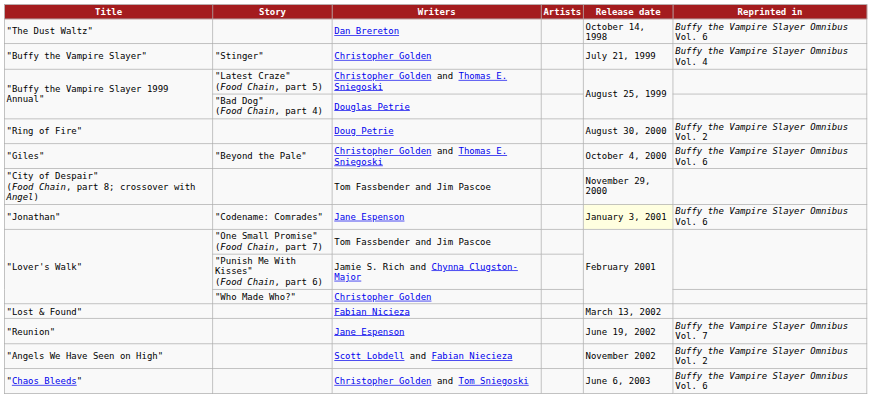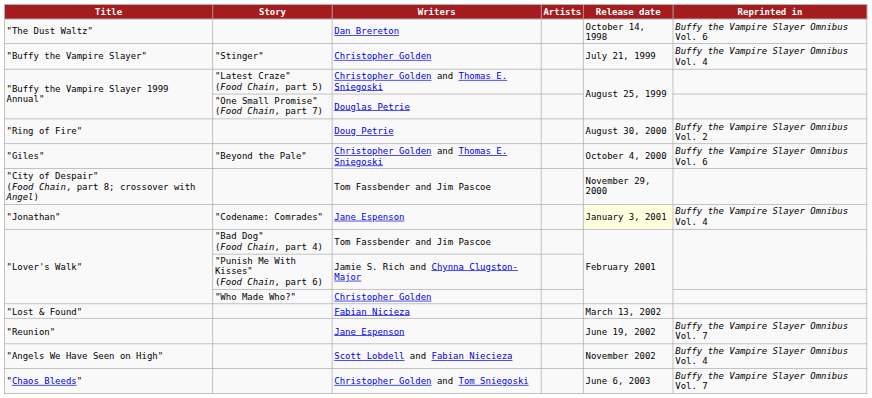"Buffy the Vampire Slayer 1999 Annual" / Douglas Petrie | Story: "Bad Dog" (Food Chain, part 4) -> "One Small Promise" (Food Chain, part 7)
"Jonathan" | Reprinted in: Buffy the Vampire Slayer Omnibus Vol. 6 -> Buffy the Vampire Slayer Omnibus Vol. 4
"Lover's Walk" / Tom Fassbender and Jim Pascoe | Story: "One Small Promise" (Food Chain, part 7) -> "Bad Dog" (Food Chain, part 4)
"Angels We Have Seen on High" | Reprinted in: Buffy the Vampire Slayer Omnibus Vol. 2 -> Buffy the Vampire Slayer Omnibus Vol. 4
"Chaos Bleeds" | Reprinted in: Buffy the Vampire Slayer Omnibus Vol. 6 -> Buffy the Vampire Slayer Omnibus Vol. 7
